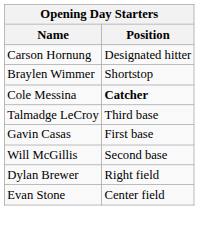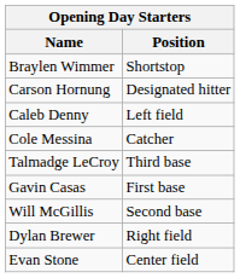rows swapped: Carson Hornung <-> Braylen Wimmer
+ row: Caleb Denny | Left field
Cole Messina | Position: bold -> normal
